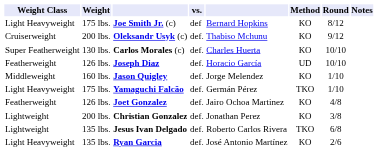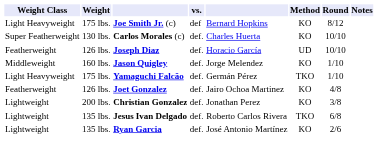- row: Cruiserweight | 200 lbs. | Oleksandr Usyk (c) | def. | Thabiso Mchunu | KO | 9/12
Ryan Garcia | Weight Class: Light Heavyweight -> Lightweight
